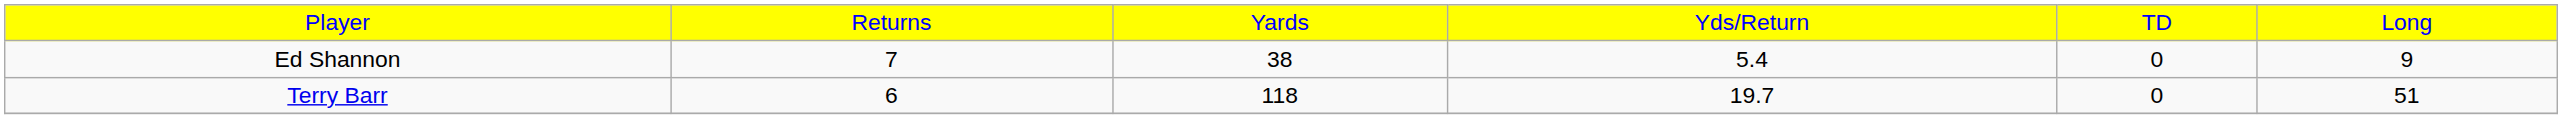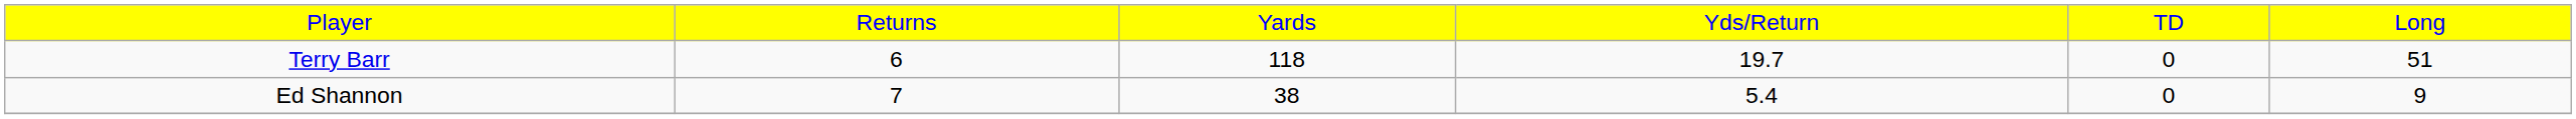rows swapped: Terry Barr <-> Ed Shannon
